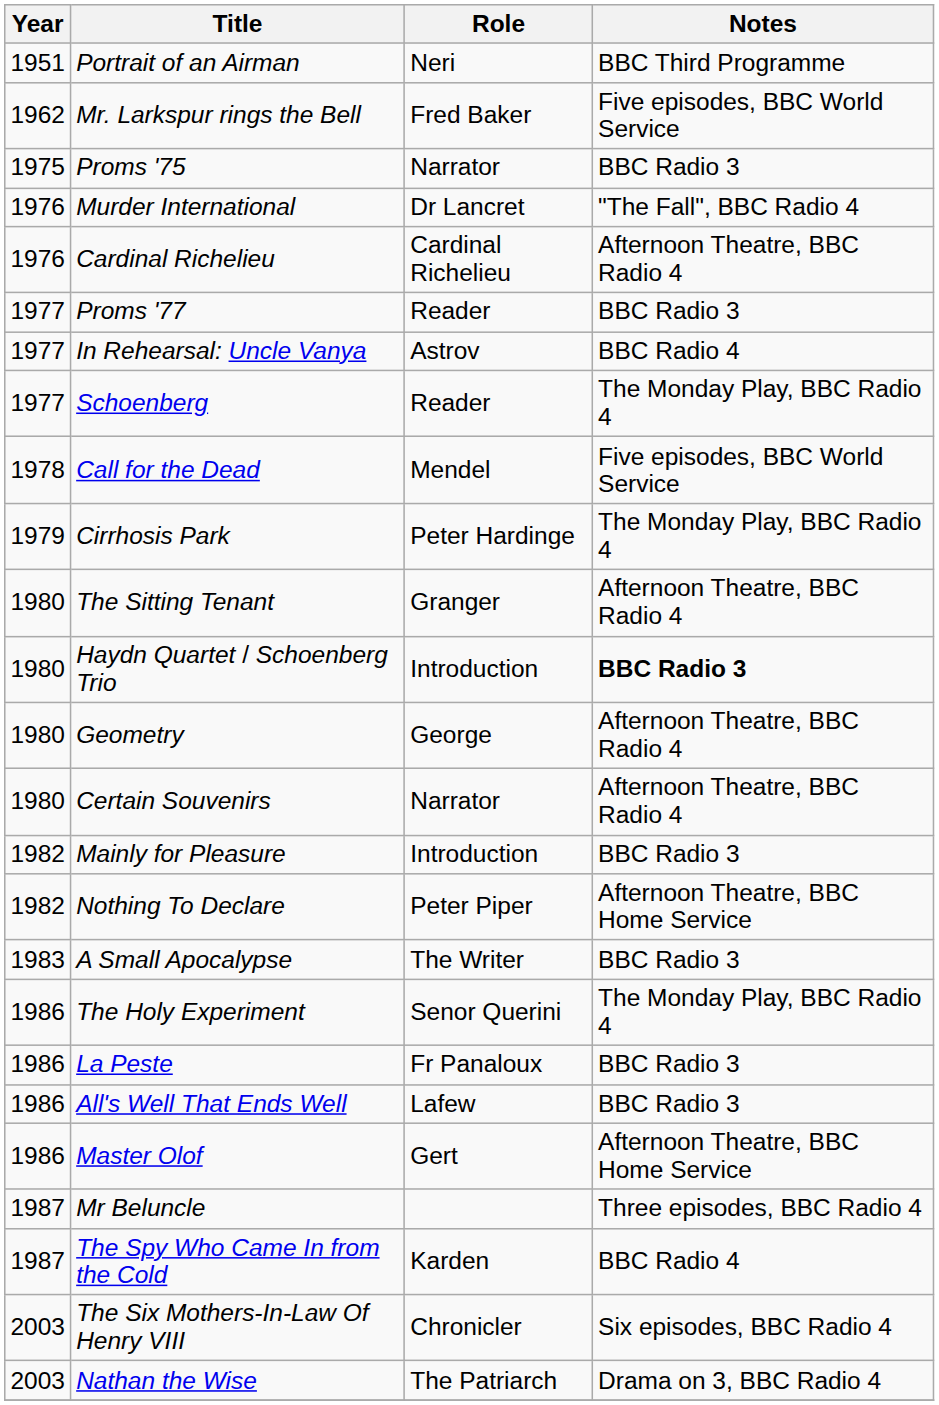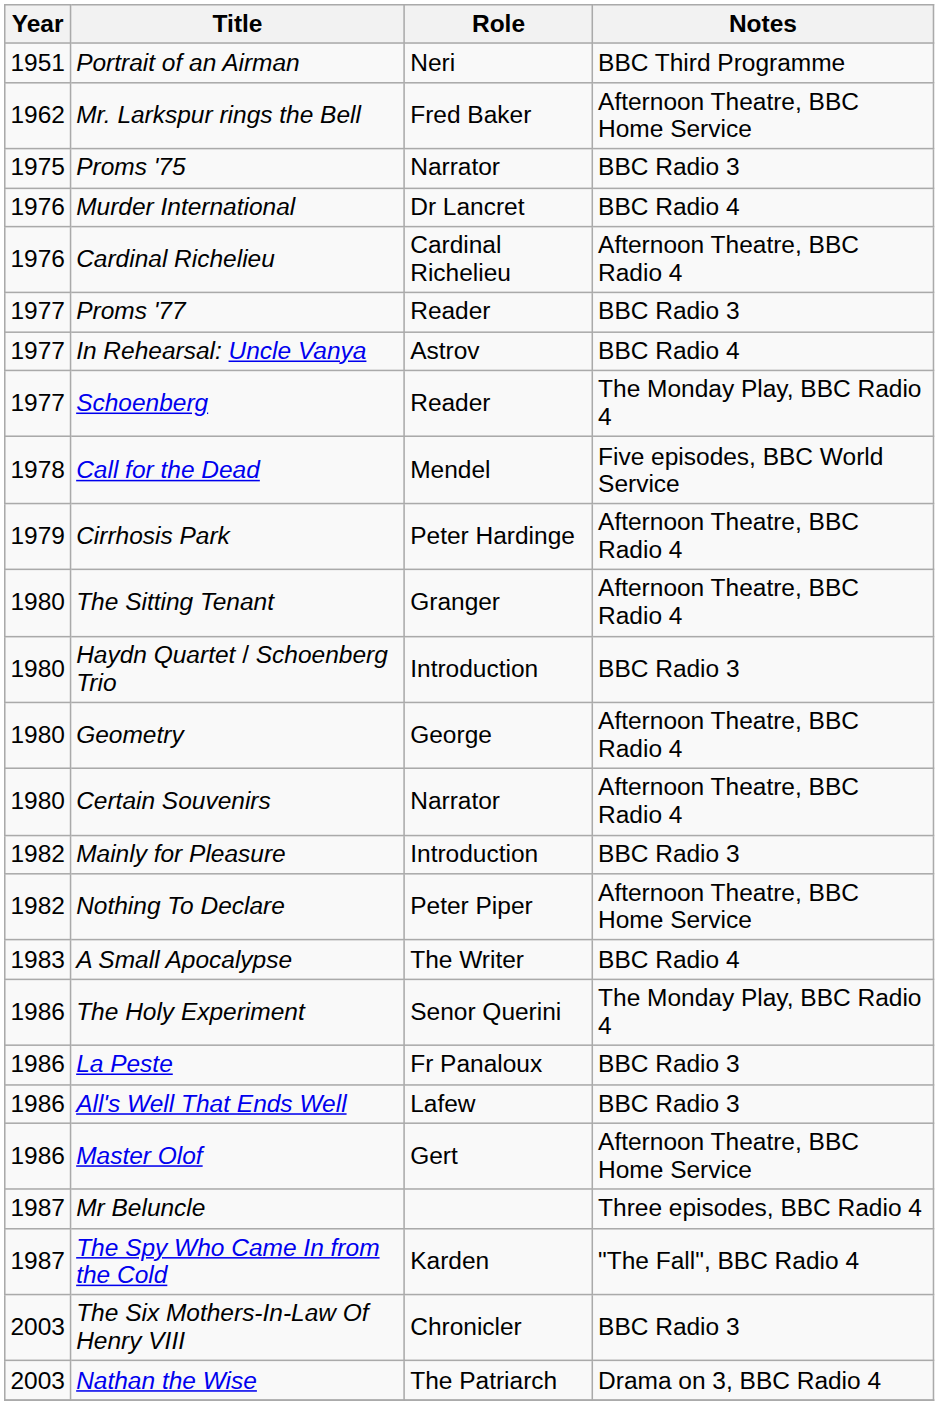Mr. Larkspur rings the Bell | Notes: Five episodes, BBC World Service -> Afternoon Theatre, BBC Home Service
Murder International | Notes: "The Fall", BBC Radio 4 -> BBC Radio 4
Cirrhosis Park | Notes: The Monday Play, BBC Radio 4 -> Afternoon Theatre, BBC Radio 4
Haydn Quartet / Schoenberg Trio | Notes: bold -> normal
A Small Apocalypse | Notes: BBC Radio 3 -> BBC Radio 4
The Spy Who Came In from the Cold | Notes: BBC Radio 4 -> "The Fall", BBC Radio 4
The Six Mothers-In-Law Of Henry VIII | Notes: Six episodes, BBC Radio 4 -> BBC Radio 3
